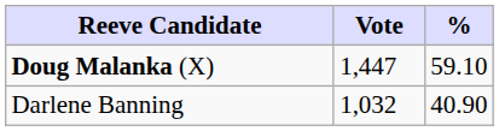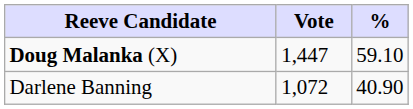Darlene Banning | Vote: 1,032 -> 1,072
